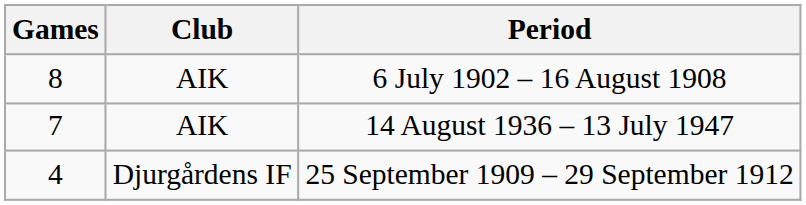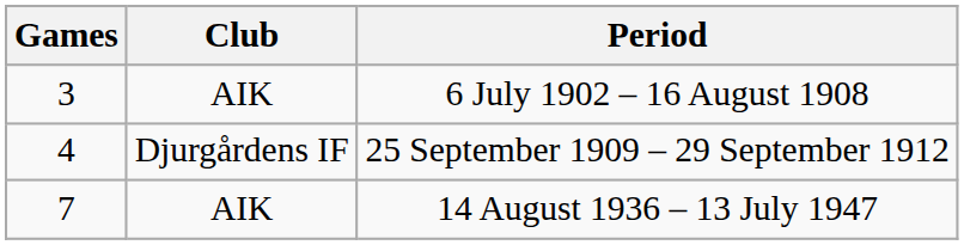6 July 1902 – 16 August 1908 | Games: 8 -> 3
rows swapped: 14 August 1936 – 13 July 1947 <-> 25 September 1909 – 29 September 1912
